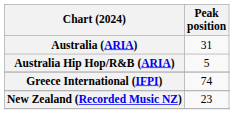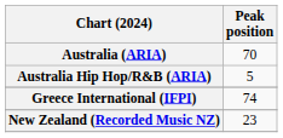Australia (ARIA) | Peak position: 31 -> 70
